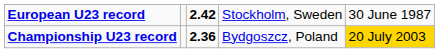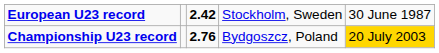Championship U23 record | column 3: 2.36 -> 2.76
